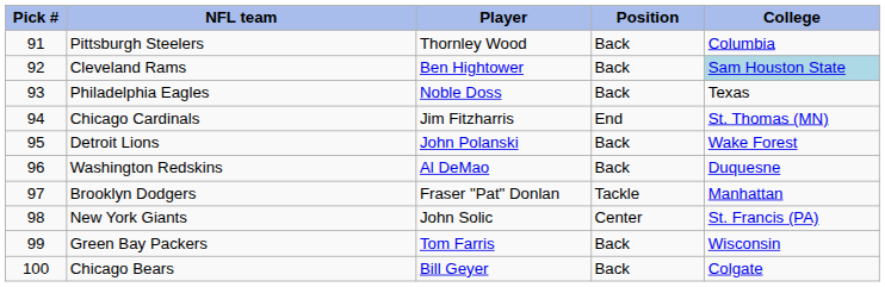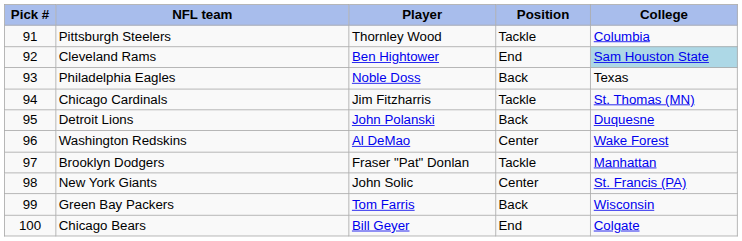Pittsburgh Steelers | Position: Back -> Tackle
Cleveland Rams | Position: Back -> End
Chicago Cardinals | Position: End -> Tackle
Detroit Lions | College: Wake Forest -> Duquesne
Washington Redskins | Position: Back -> Center
Washington Redskins | College: Duquesne -> Wake Forest
Chicago Bears | Position: Back -> End
